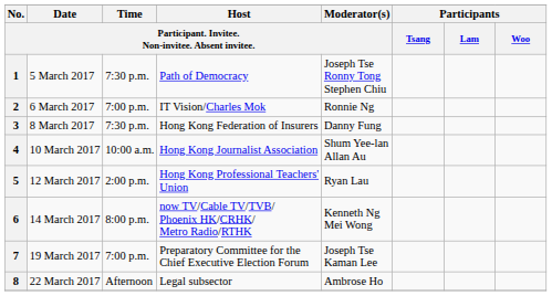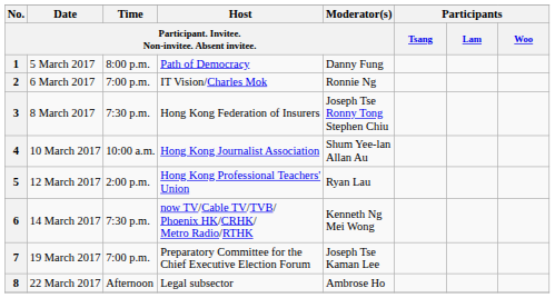1 | Time / Participant. Invitee. Non-invitee. Absent invitee.: 7:30 p.m. -> 8:00 p.m.
1 | column 5: Joseph Tse Ronny Tong Stephen Chiu -> Danny Fung
3 | column 5: Danny Fung -> Joseph Tse Ronny Tong Stephen Chiu
6 | Time / Participant. Invitee. Non-invitee. Absent invitee.: 8:00 p.m. -> 7:30 p.m.
